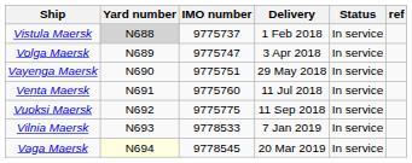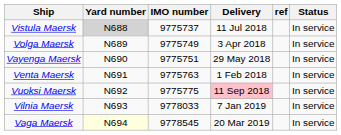columns swapped: Status <-> ref
Vistula Maersk | Delivery: 1 Feb 2018 -> 11 Jul 2018
Volga Maersk | IMO number: 9775747 -> 9775749
Venta Maersk | IMO number: 9775760 -> 9775763
Venta Maersk | Delivery: 11 Jul 2018 -> 1 Feb 2018
Vuoksi Maersk | Delivery: no background -> pink background
Vilnia Maersk | IMO number: 9778533 -> 9778033
